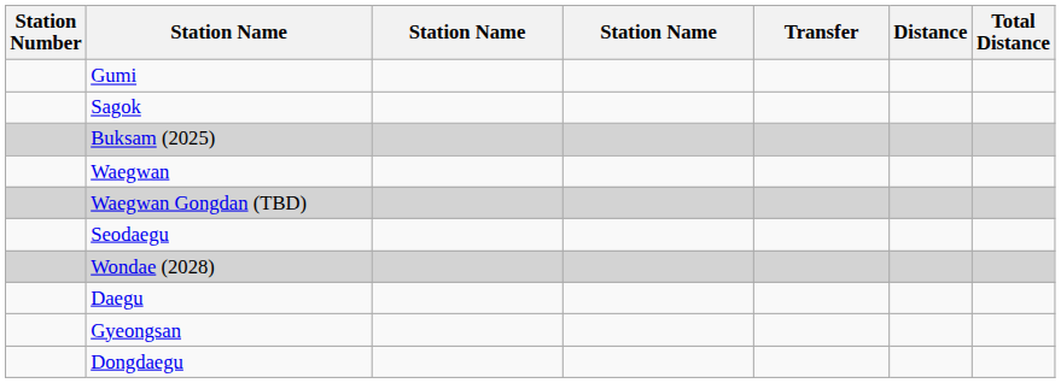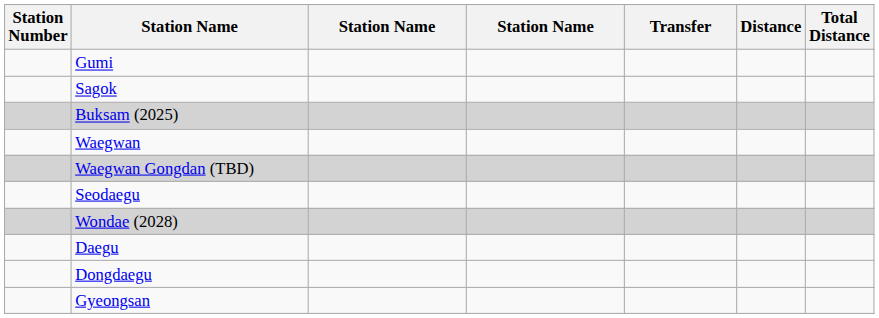rows swapped: Dongdaegu <-> Gyeongsan
